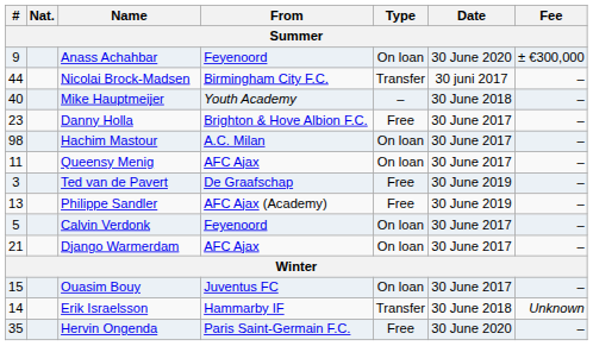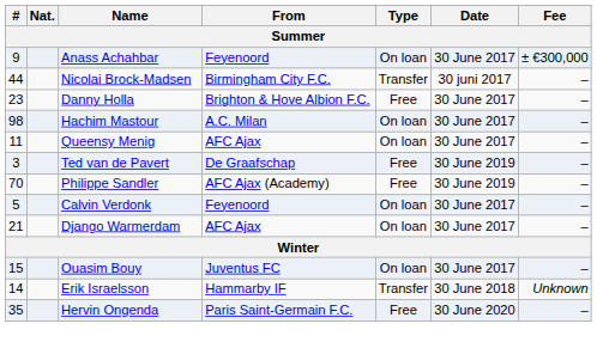Anass Achahbar | Date: 30 June 2020 -> 30 June 2017
- row: 40 | Mike Hauptmeijer | Youth Academy | – | 30 June 2018 | –
Philippe Sandler | #: 13 -> 70
